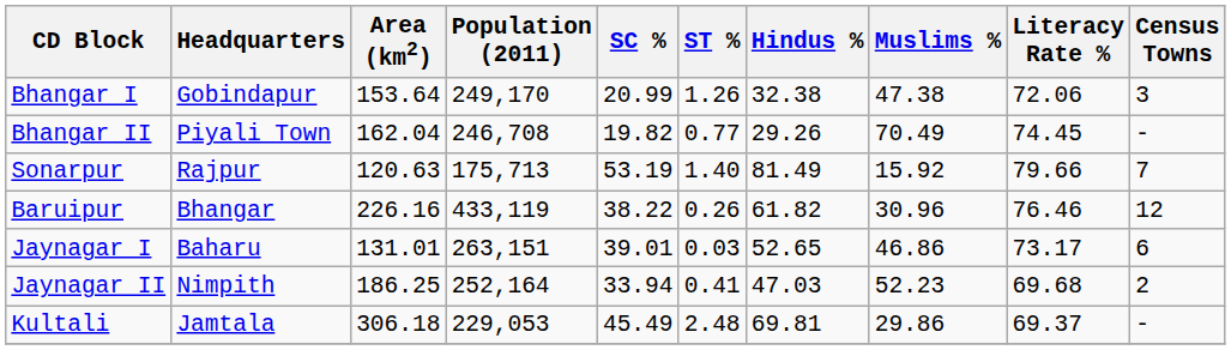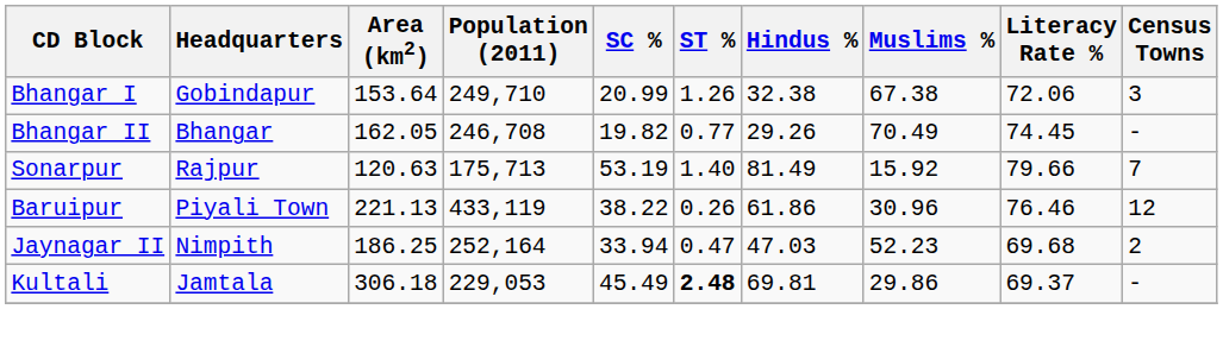Bhangar I | Population (2011): 249,170 -> 249,710
Bhangar I | Muslims %: 47.38 -> 67.38
Bhangar II | Headquarters: Piyali Town -> Bhangar
Bhangar II | Area (km2): 162.04 -> 162.05
Baruipur | Headquarters: Bhangar -> Piyali Town
Baruipur | Area (km2): 226.16 -> 221.13
Baruipur | Hindus %: 61.82 -> 61.86
- row: Jaynagar I | Baharu | 131.01 | 263,151 | 39.01 | 0.03 | 52.65 | 46.86 | 73.17 | 6
Jaynagar II | ST %: 0.41 -> 0.47
Kultali | ST %: normal -> bold
